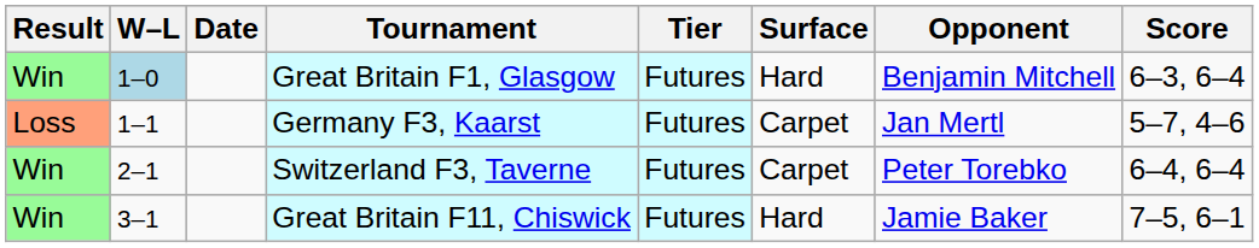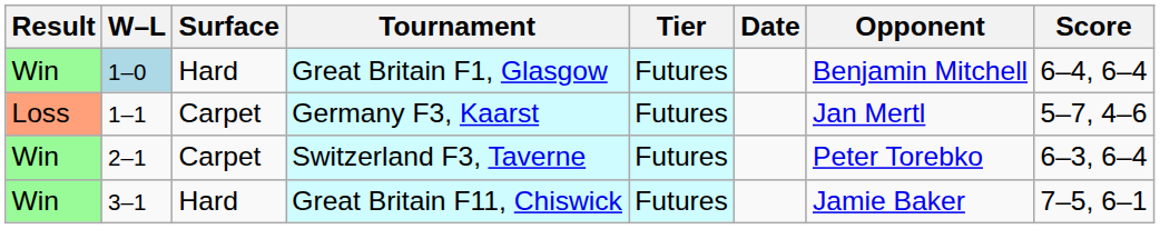columns swapped: Date <-> Surface
Great Britain F1, Glasgow | Score: 6–3, 6–4 -> 6–4, 6–4
Switzerland F3, Taverne | Score: 6–4, 6–4 -> 6–3, 6–4
